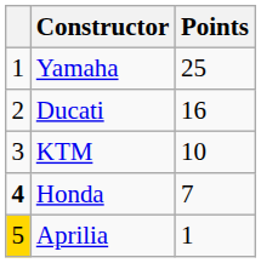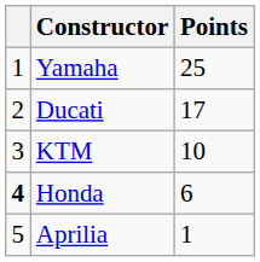Ducati | Points: 16 -> 17
Honda | Points: 7 -> 6
Aprilia | column 1: gold background -> no background
